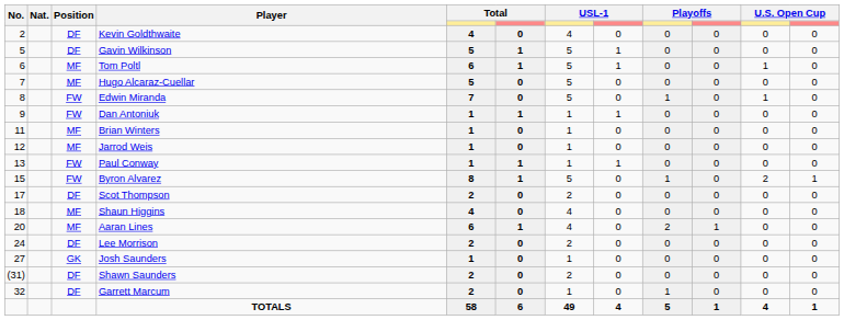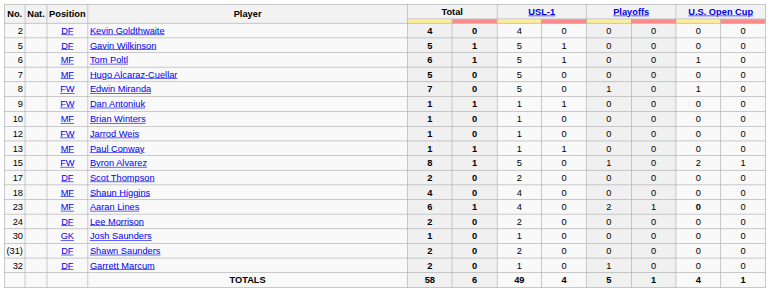Brian Winters | No.: 11 -> 10
Jarrod Weis | Position: MF -> FW
Paul Conway | Position: FW -> MF
Aaran Lines | No.: 20 -> 23
Aaran Lines | column 11: normal -> bold
Josh Saunders | No.: 27 -> 30
